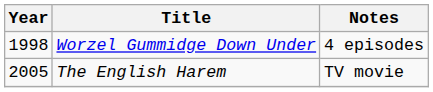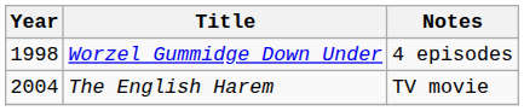The English Harem | Year: 2005 -> 2004
